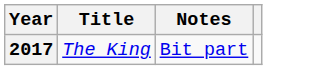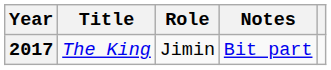+ column: Role | Jimin
